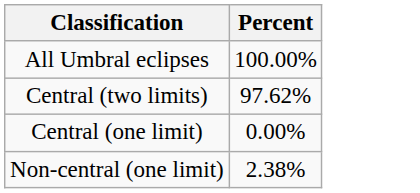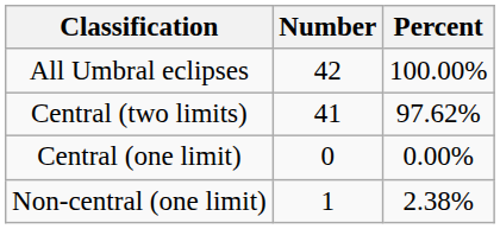+ column: Number | 42 | 41 | 0 | 1
